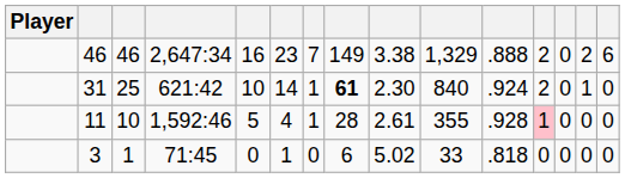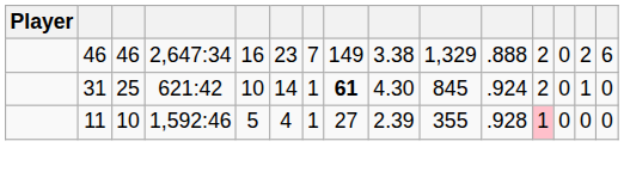31 | column 9: 2.30 -> 4.30
31 | column 10: 840 -> 845
11 | column 8: 28 -> 27
11 | column 9: 2.61 -> 2.39
- row: 3 | 1 | 71:45 | 0 | 1 | 0 | 6 | 5.02 | 33 | .818 | 0 | 0 | 0 | 0
